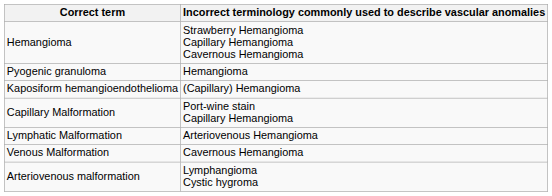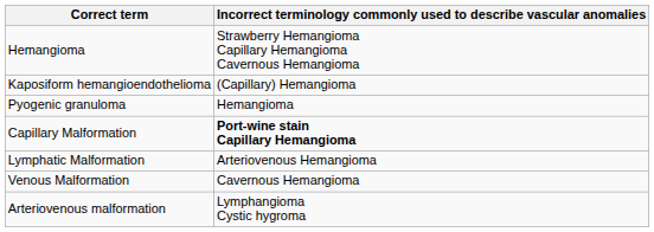rows swapped: Kaposiform hemangioendothelioma <-> Pyogenic granuloma
Capillary Malformation | column 2: normal -> bold
